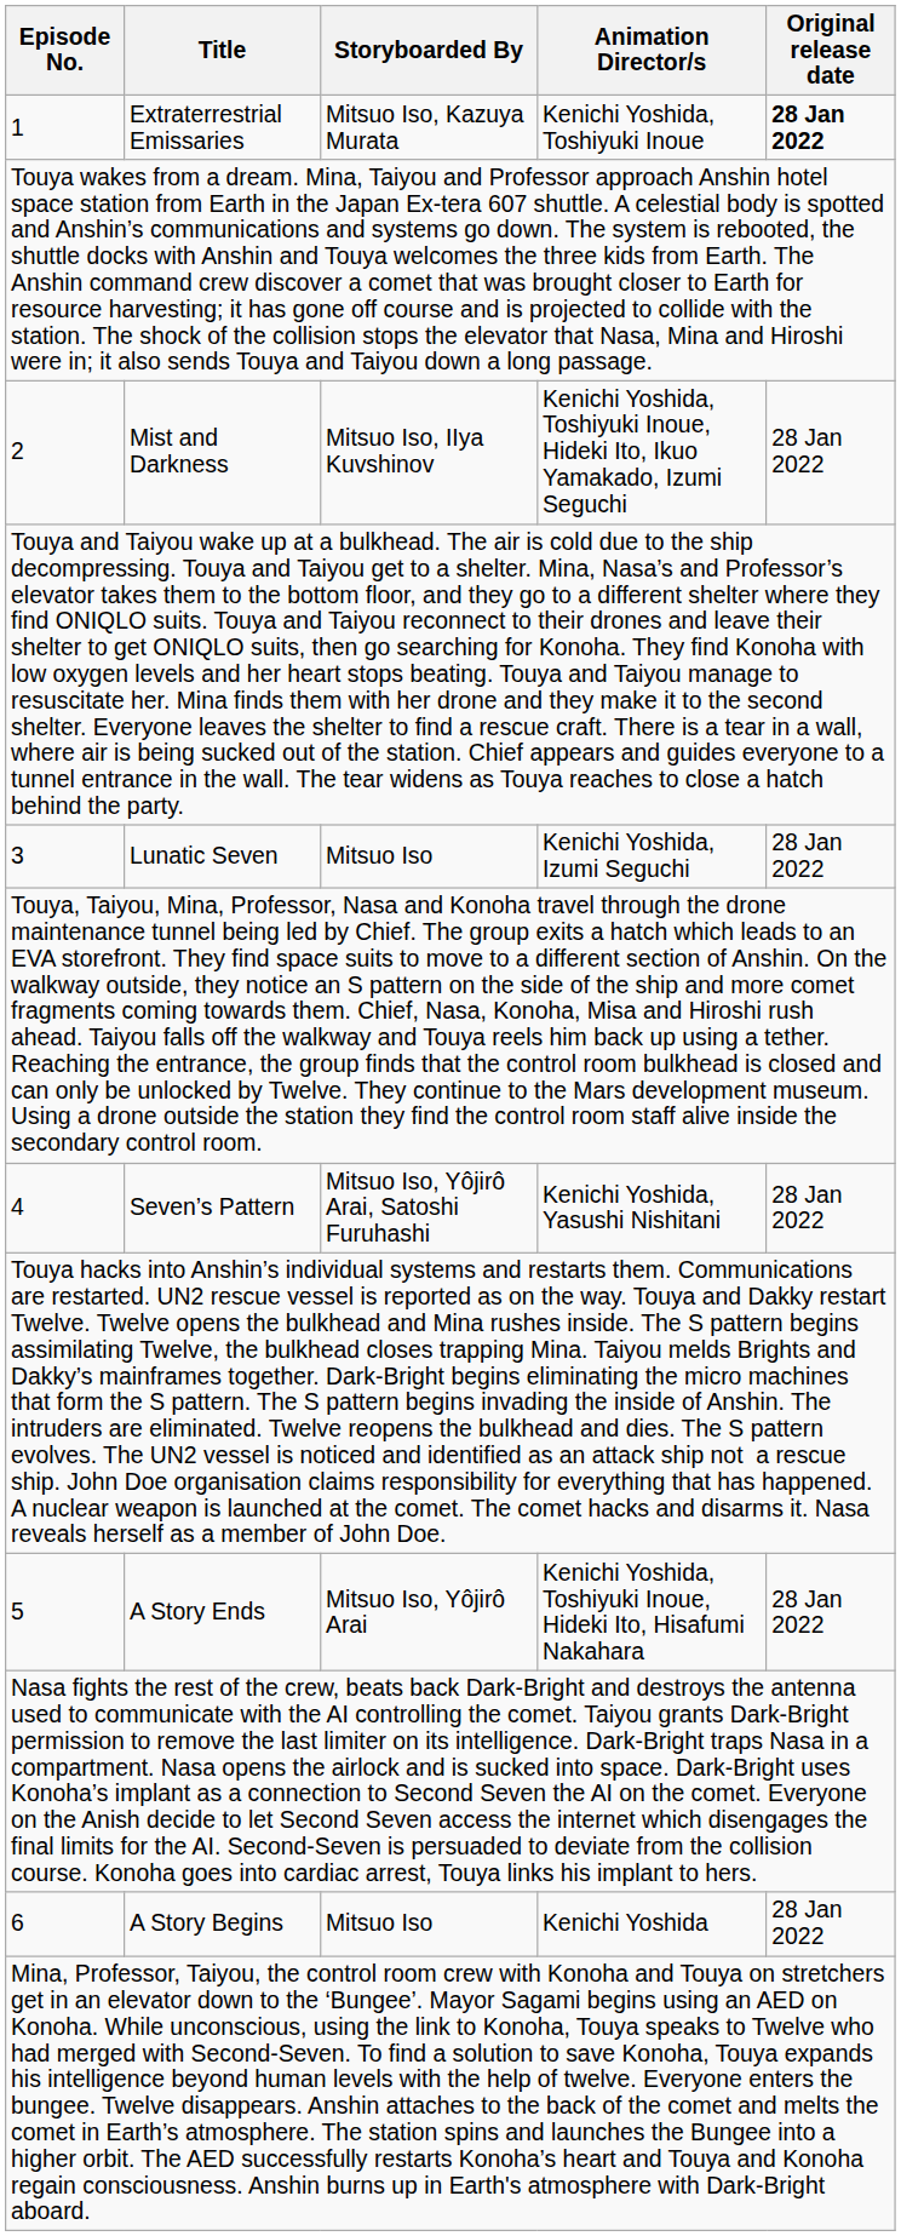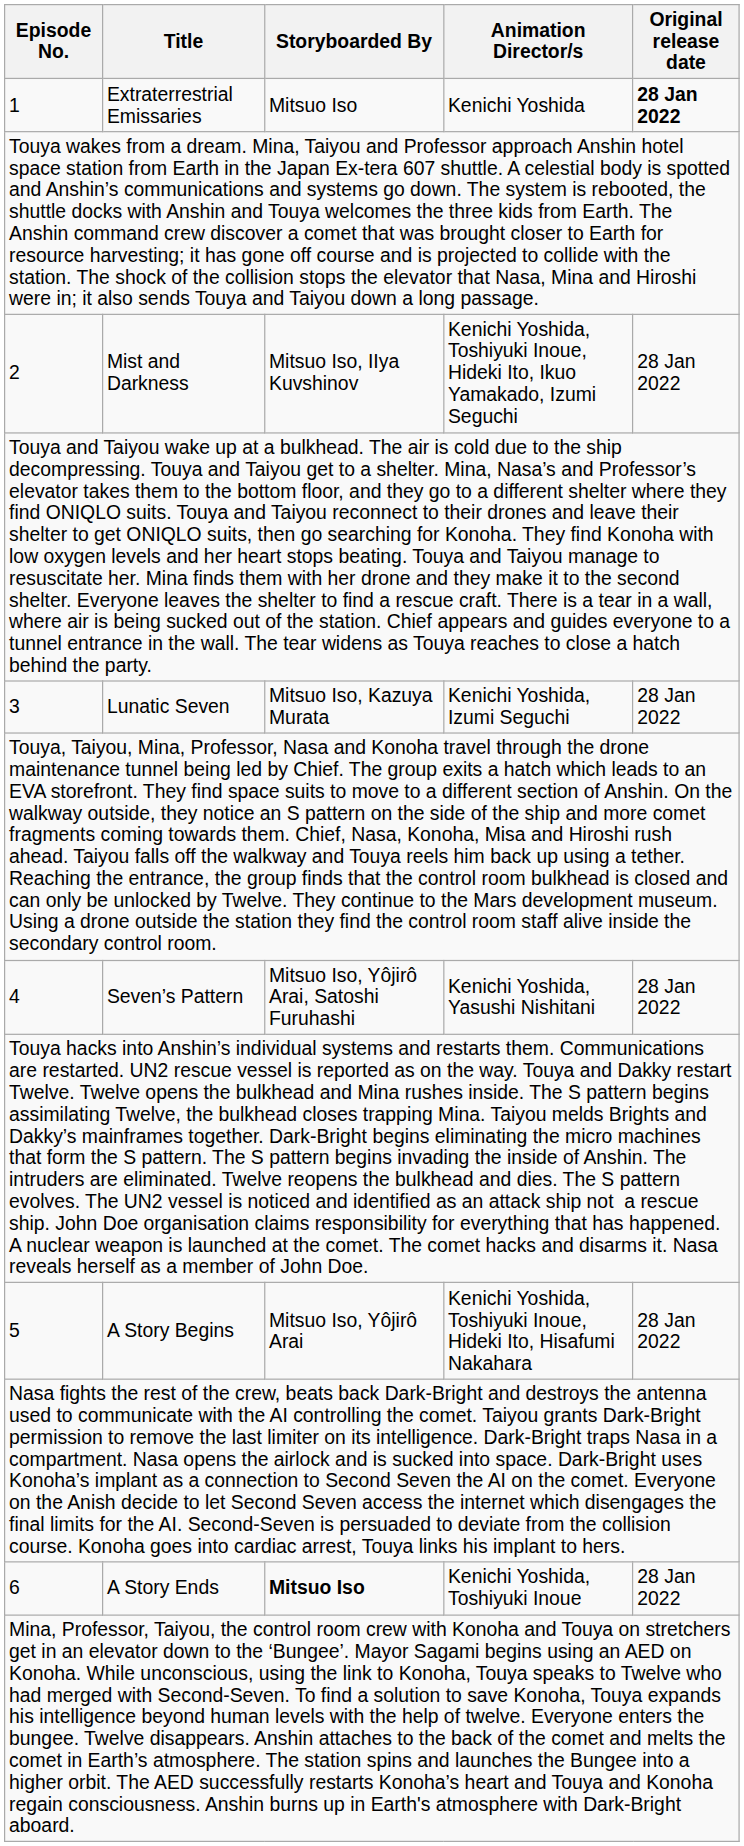1 | Storyboarded By: Mitsuo Iso, Kazuya Murata -> Mitsuo Iso
1 | Animation Director/s: Kenichi Yoshida, Toshiyuki Inoue -> Kenichi Yoshida
3 | Storyboarded By: Mitsuo Iso -> Mitsuo Iso, Kazuya Murata
5 | Title: A Story Ends -> A Story Begins
6 | Title: A Story Begins -> A Story Ends
6 | Storyboarded By: normal -> bold
6 | Animation Director/s: Kenichi Yoshida -> Kenichi Yoshida, Toshiyuki Inoue
